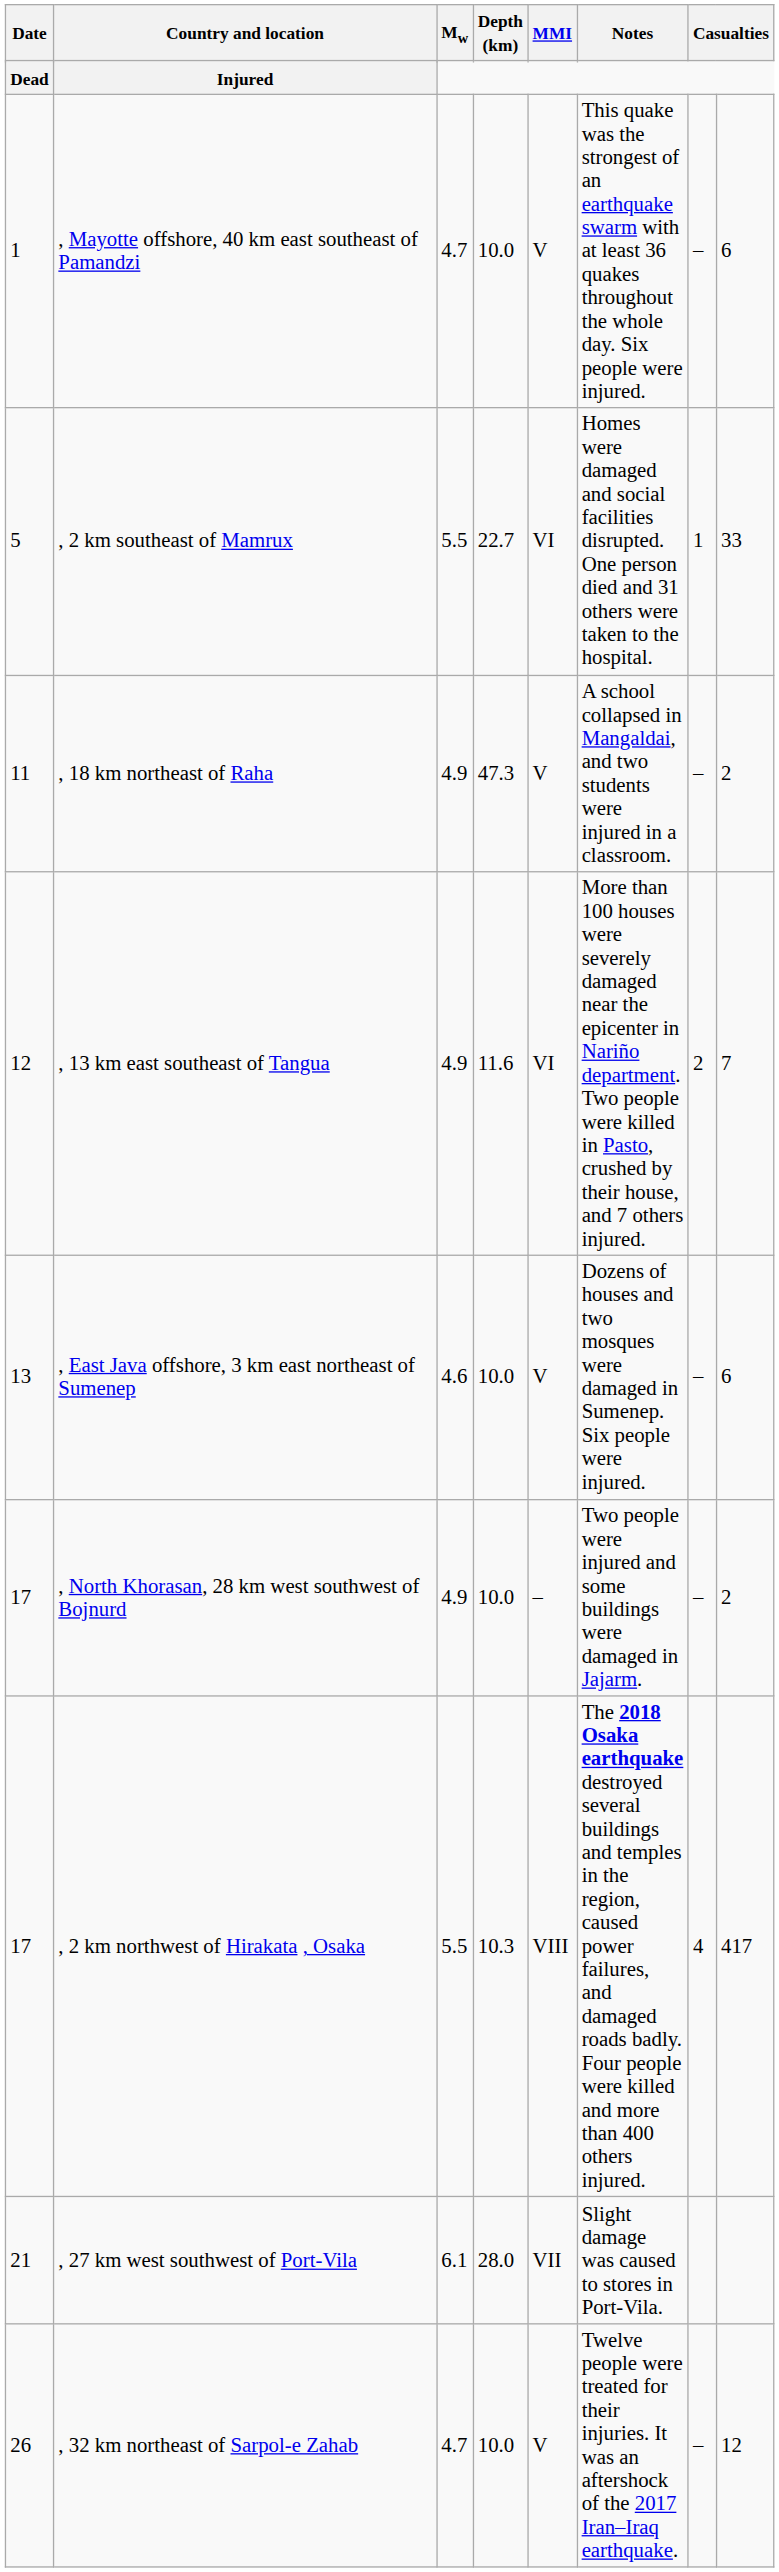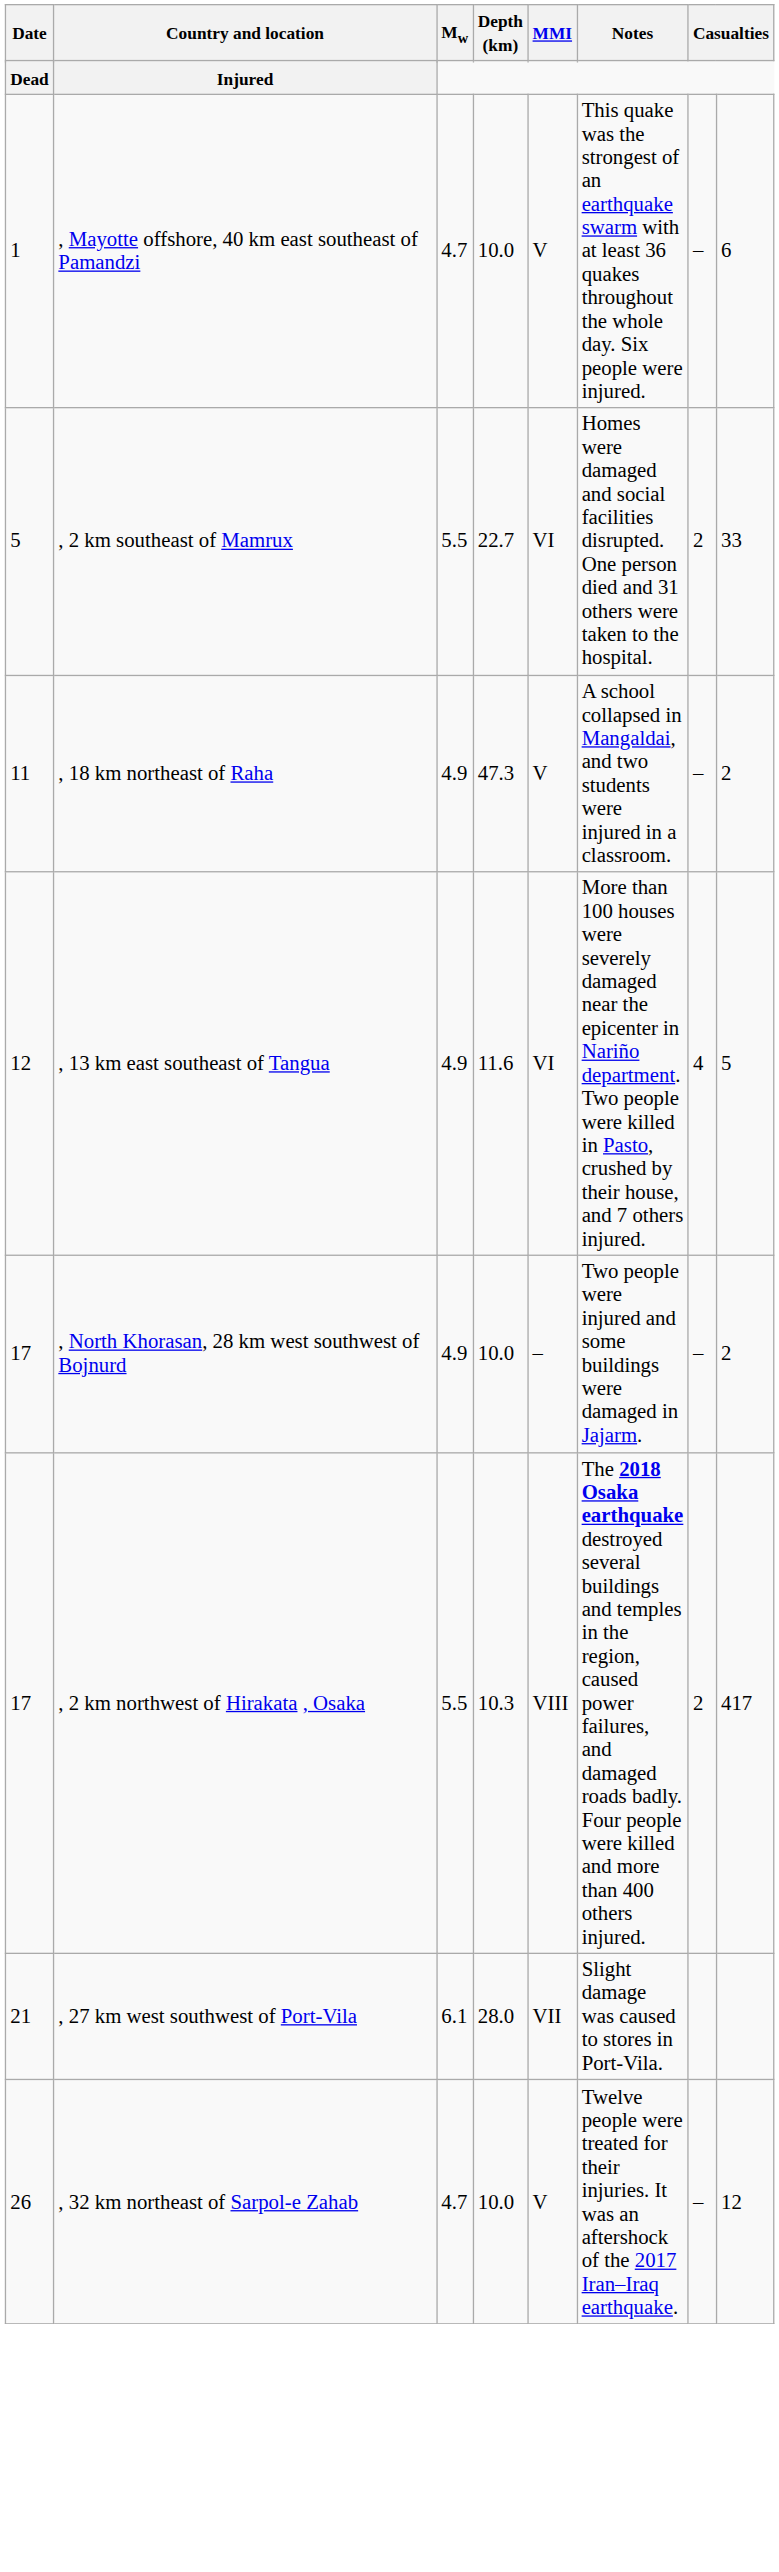, 2 km southeast of Mamrux | column 7: 1 -> 2
, 13 km east southeast of Tangua | column 7: 2 -> 4
, 13 km east southeast of Tangua | column 8: 7 -> 5
- row: 13 | , East Java offshore, 3 km east northeast of Sumenep | 4.6 | 10.0 | V | Dozens of houses and two mosques were damaged in Sumenep. Six people were injured. | – | 6
, 2 km northwest of Hirakata , Osaka | column 7: 4 -> 2
